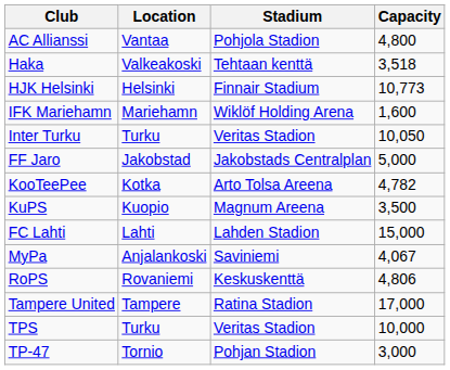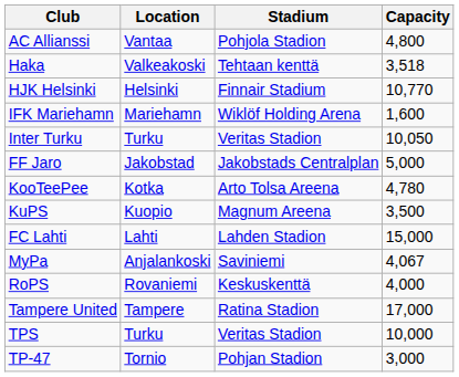HJK Helsinki | Capacity: 10,773 -> 10,770
KooTeePee | Capacity: 4,782 -> 4,780
RoPS | Capacity: 4,806 -> 4,000
